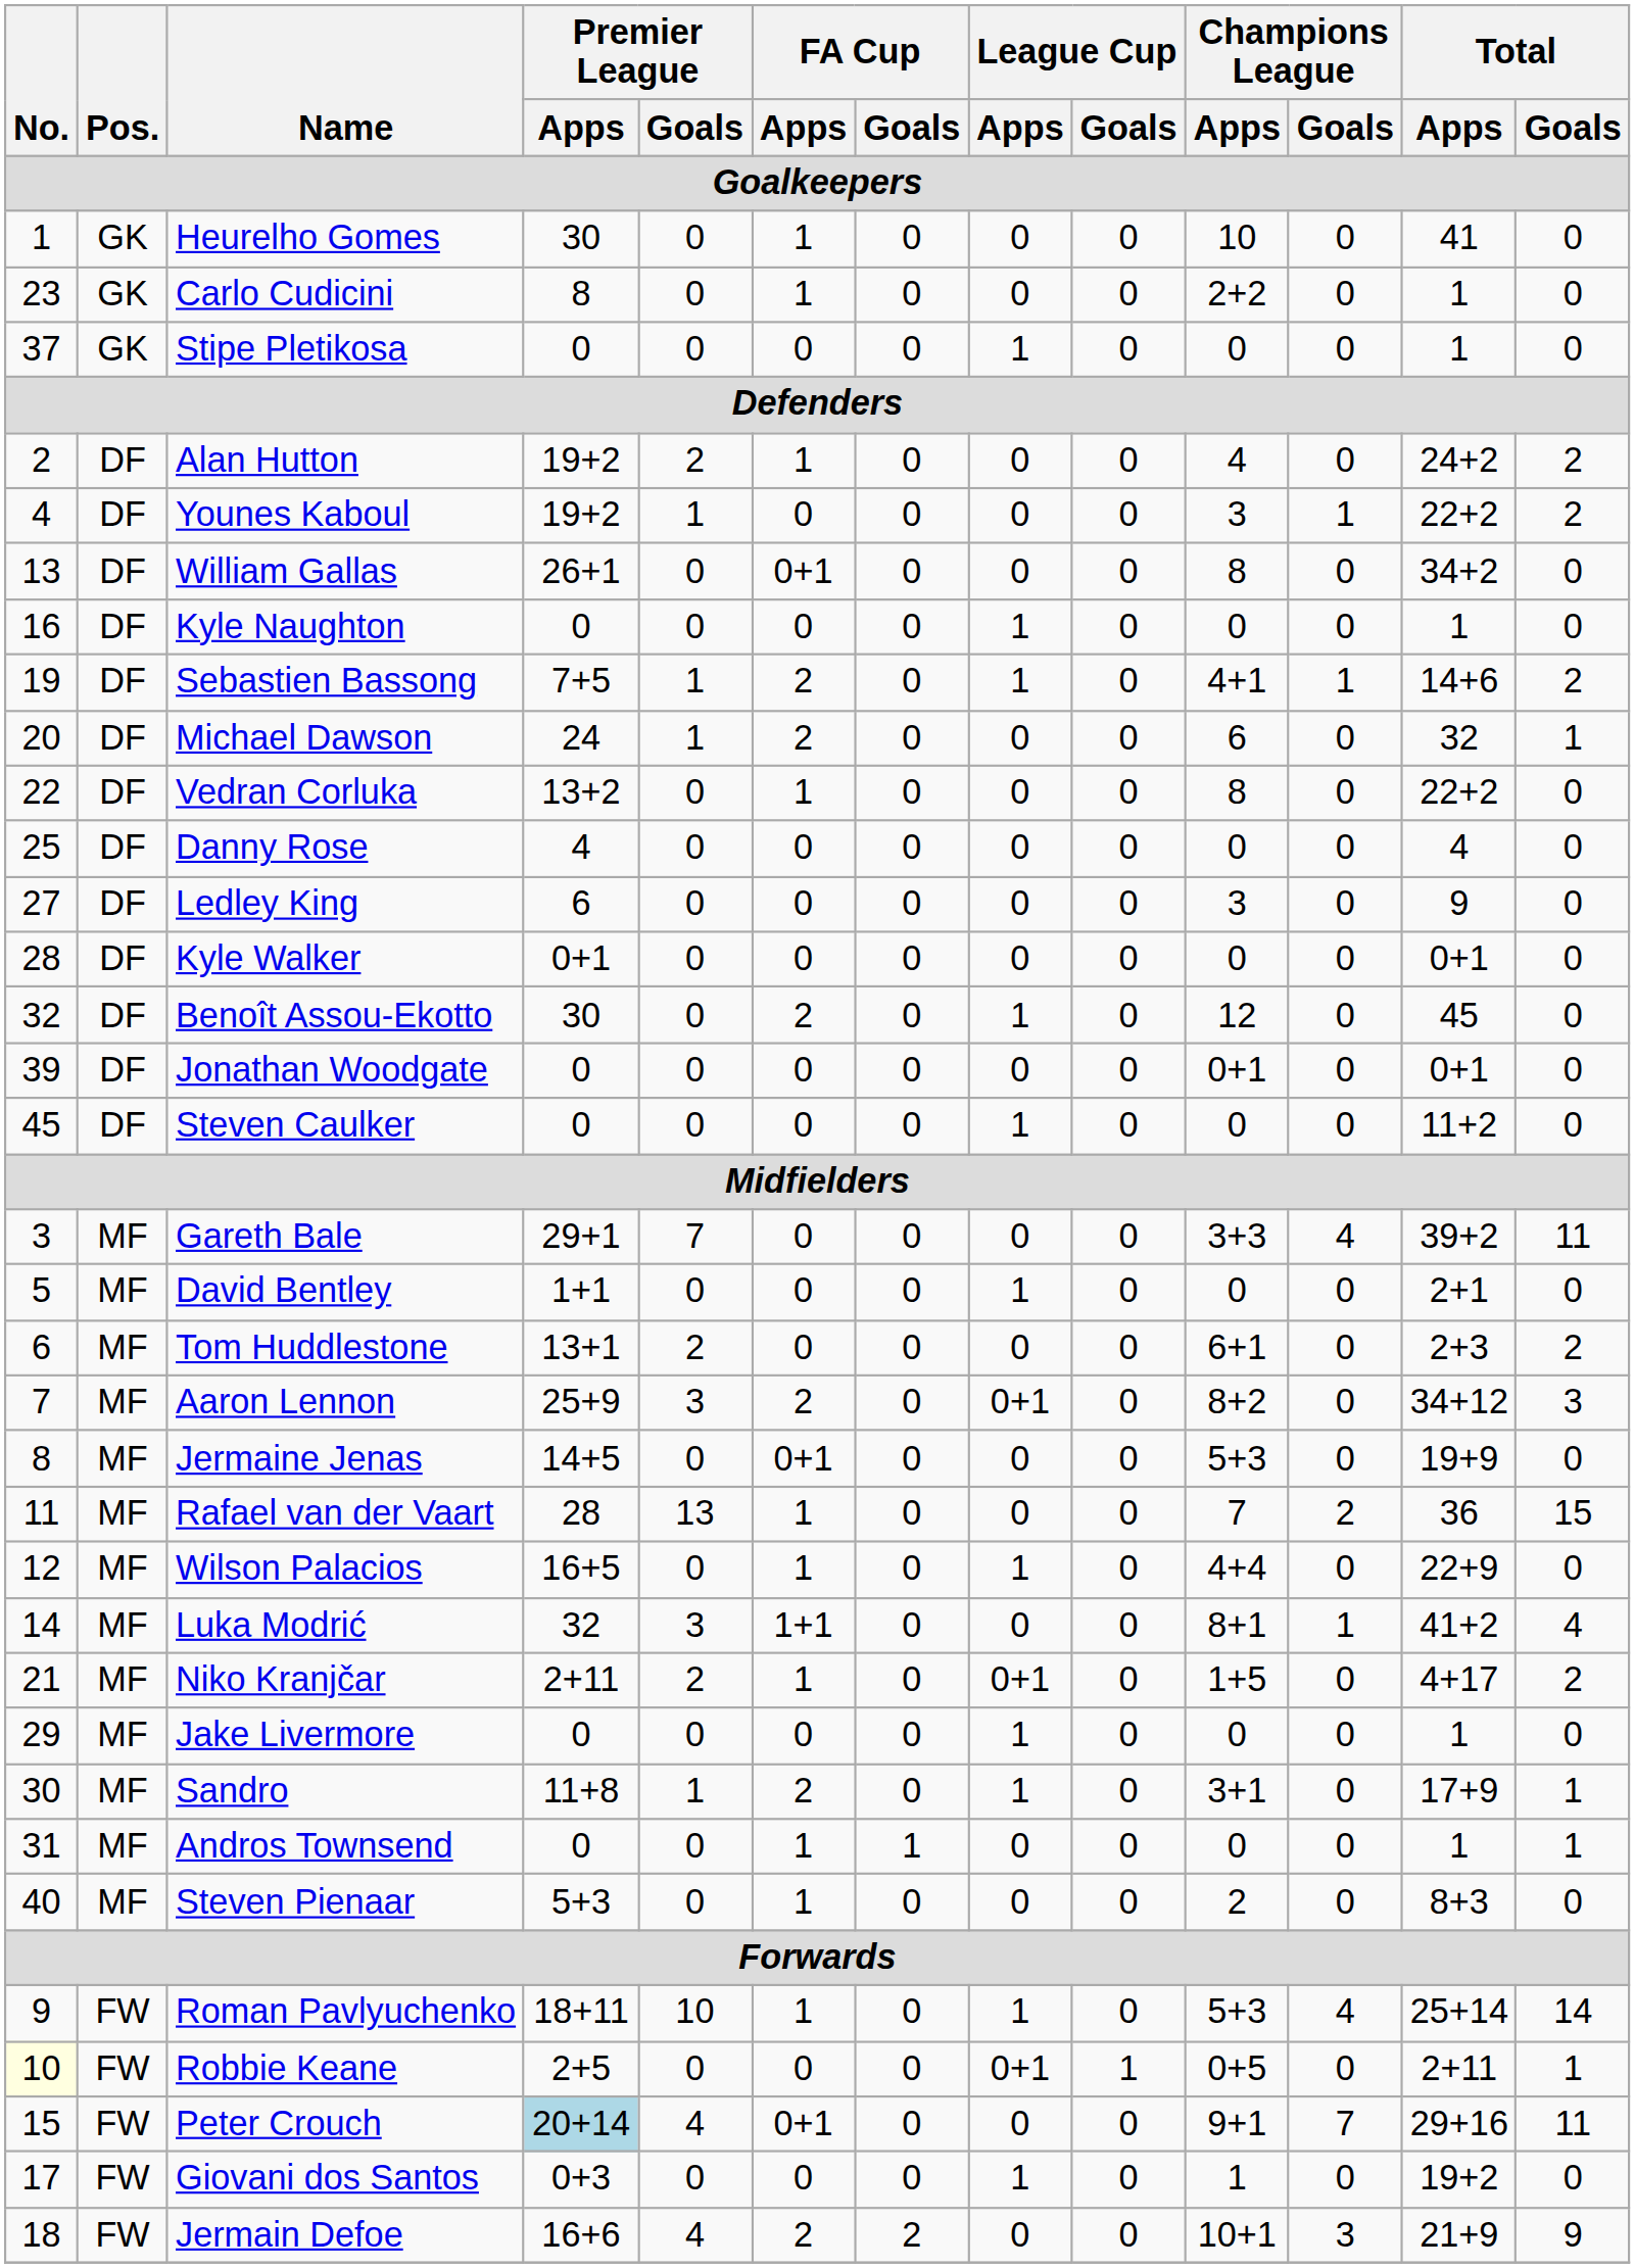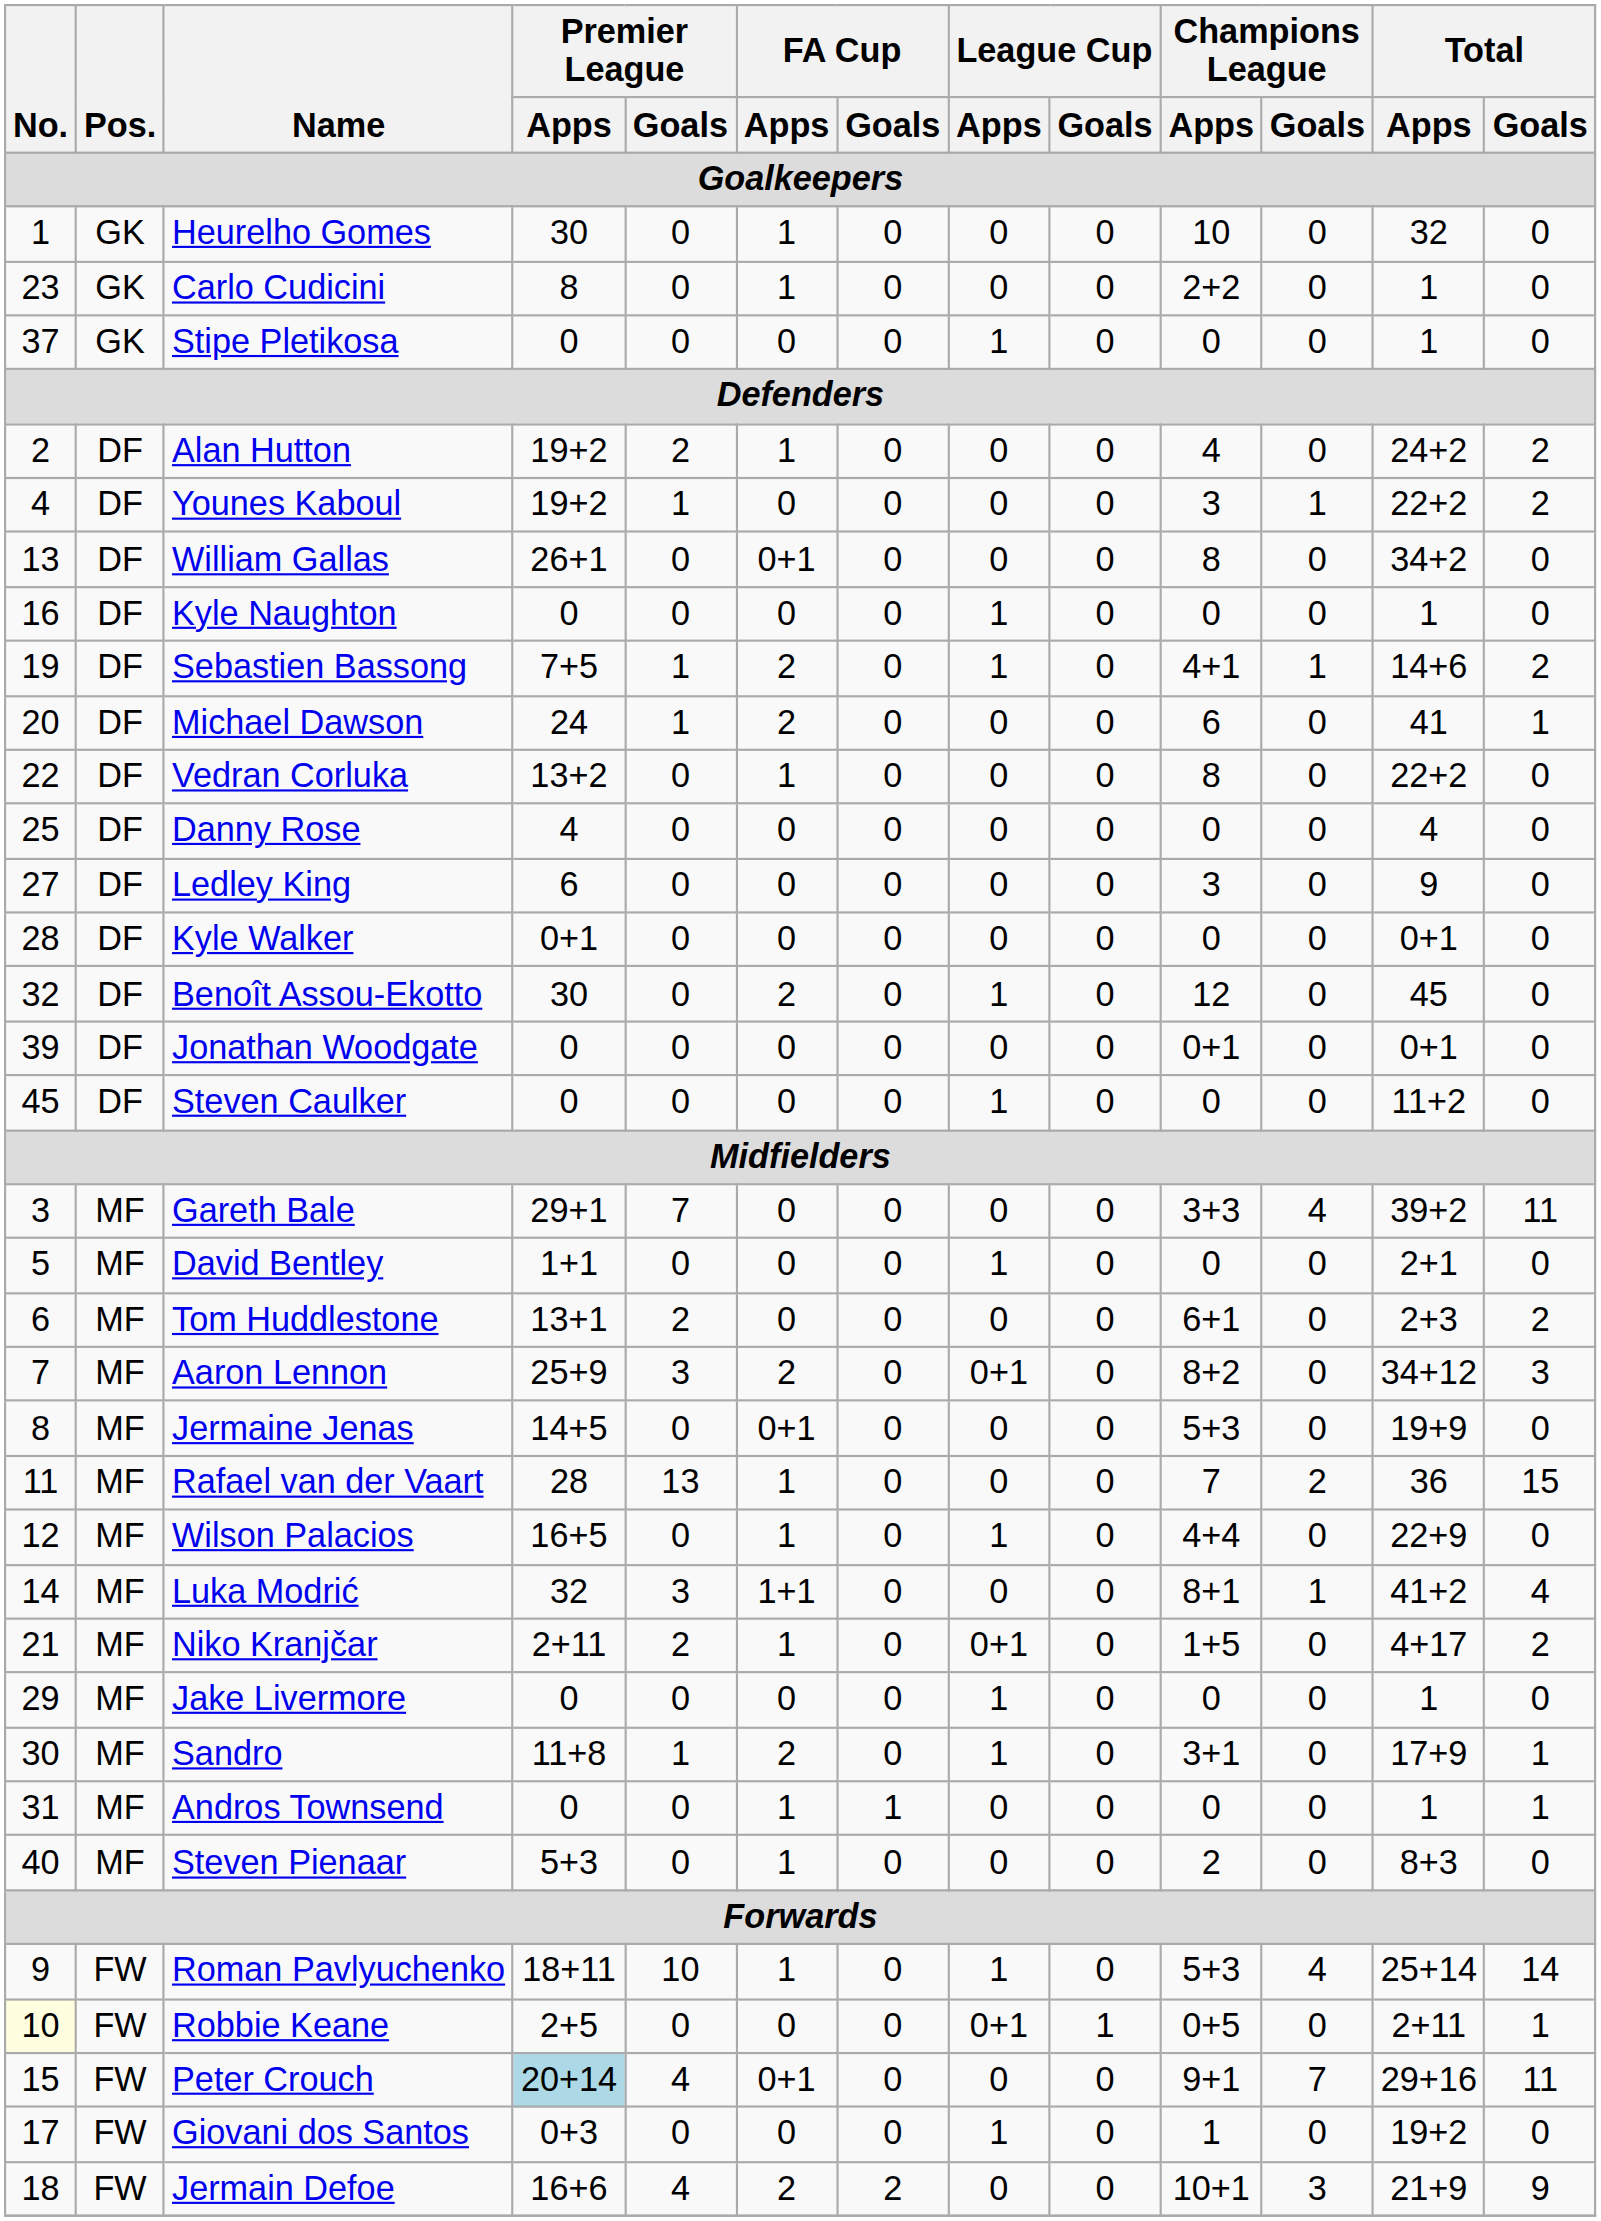Heurelho Gomes | Total / Apps: 41 -> 32
Michael Dawson | Total / Apps: 32 -> 41
